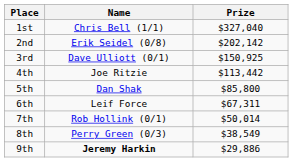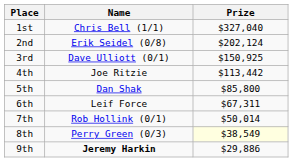2nd | Prize: $202,142 -> $202,124
8th | Prize: no background -> lightyellow background
